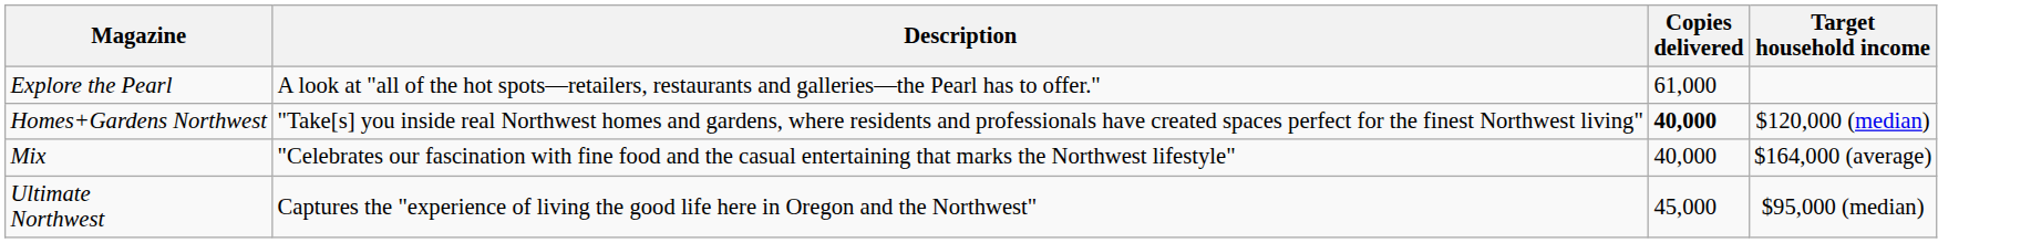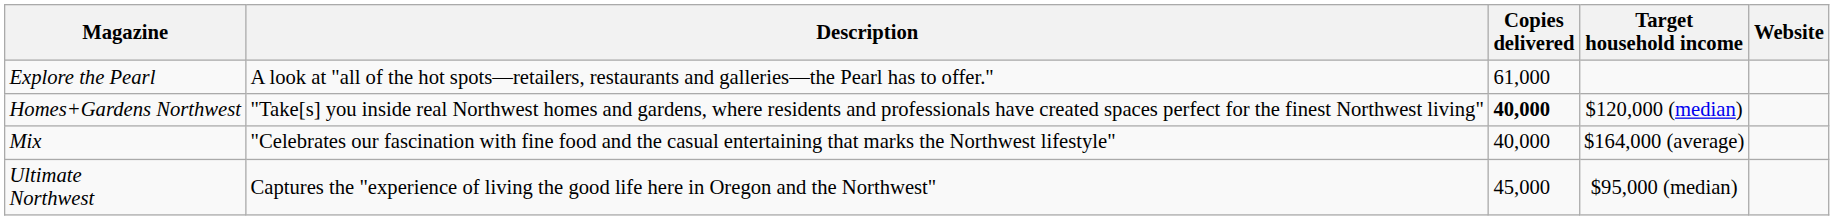+ column: Website
